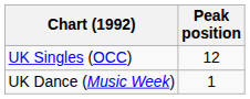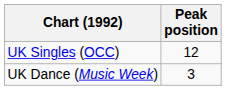UK Dance (Music Week) | Peak position: 1 -> 3
